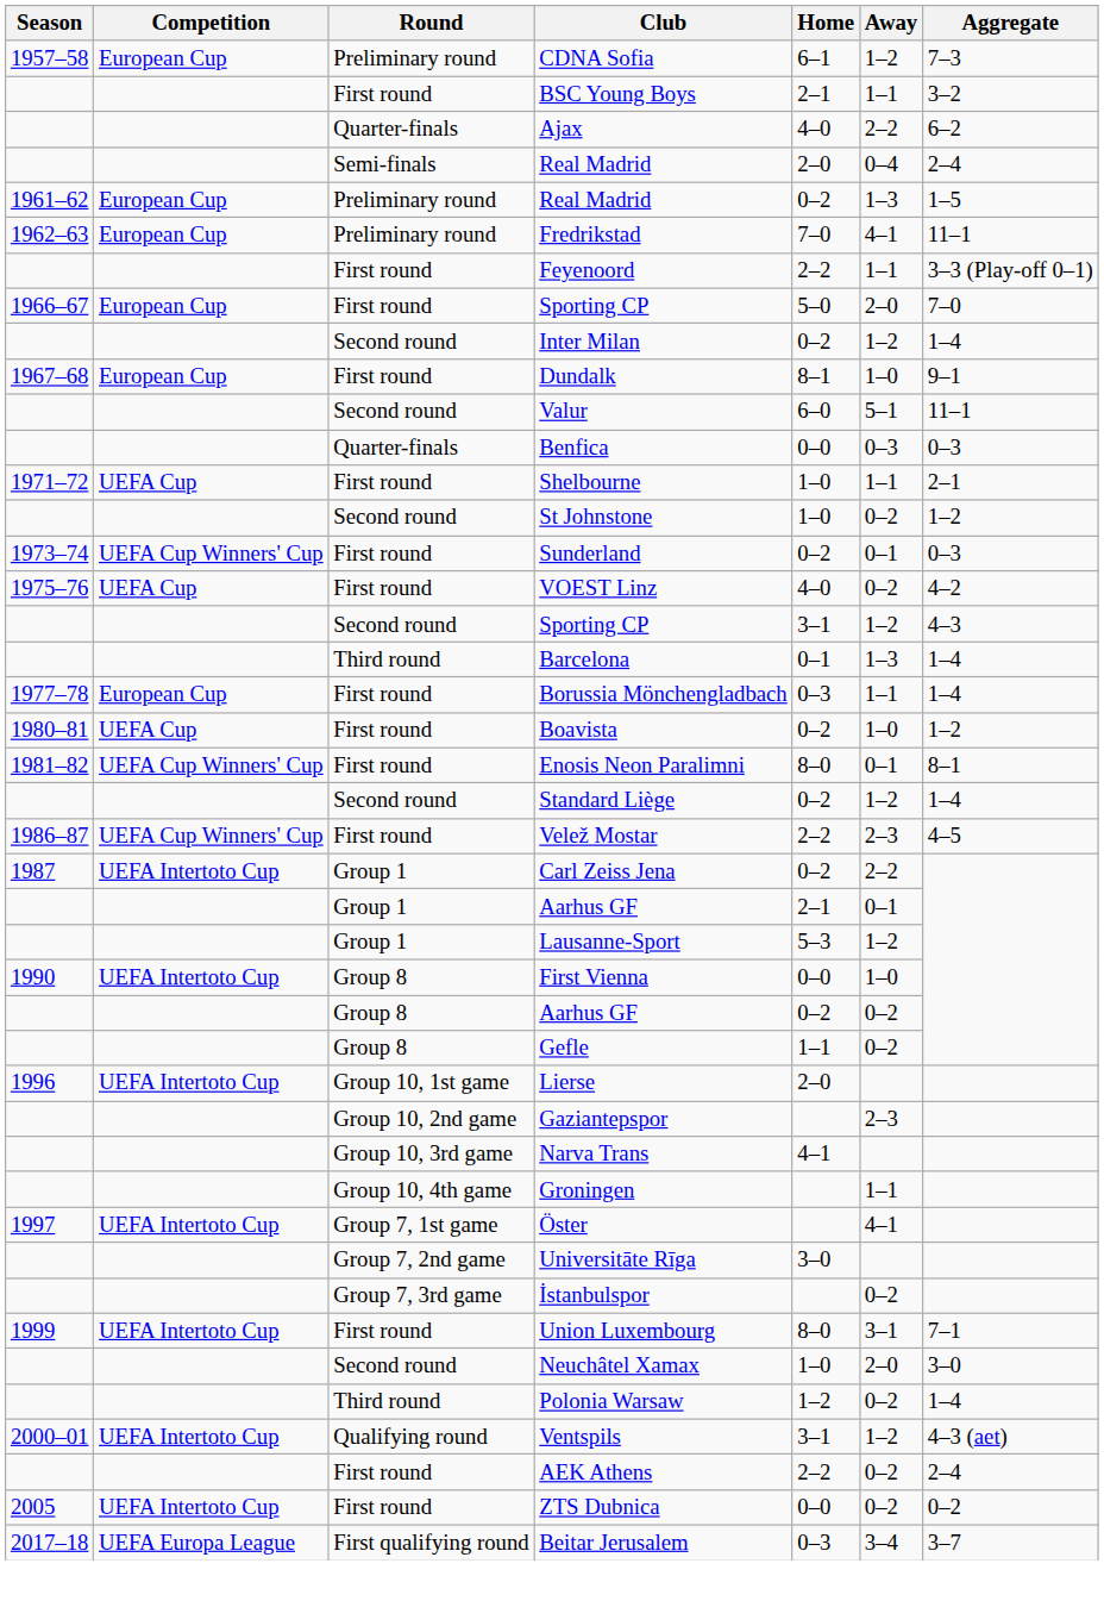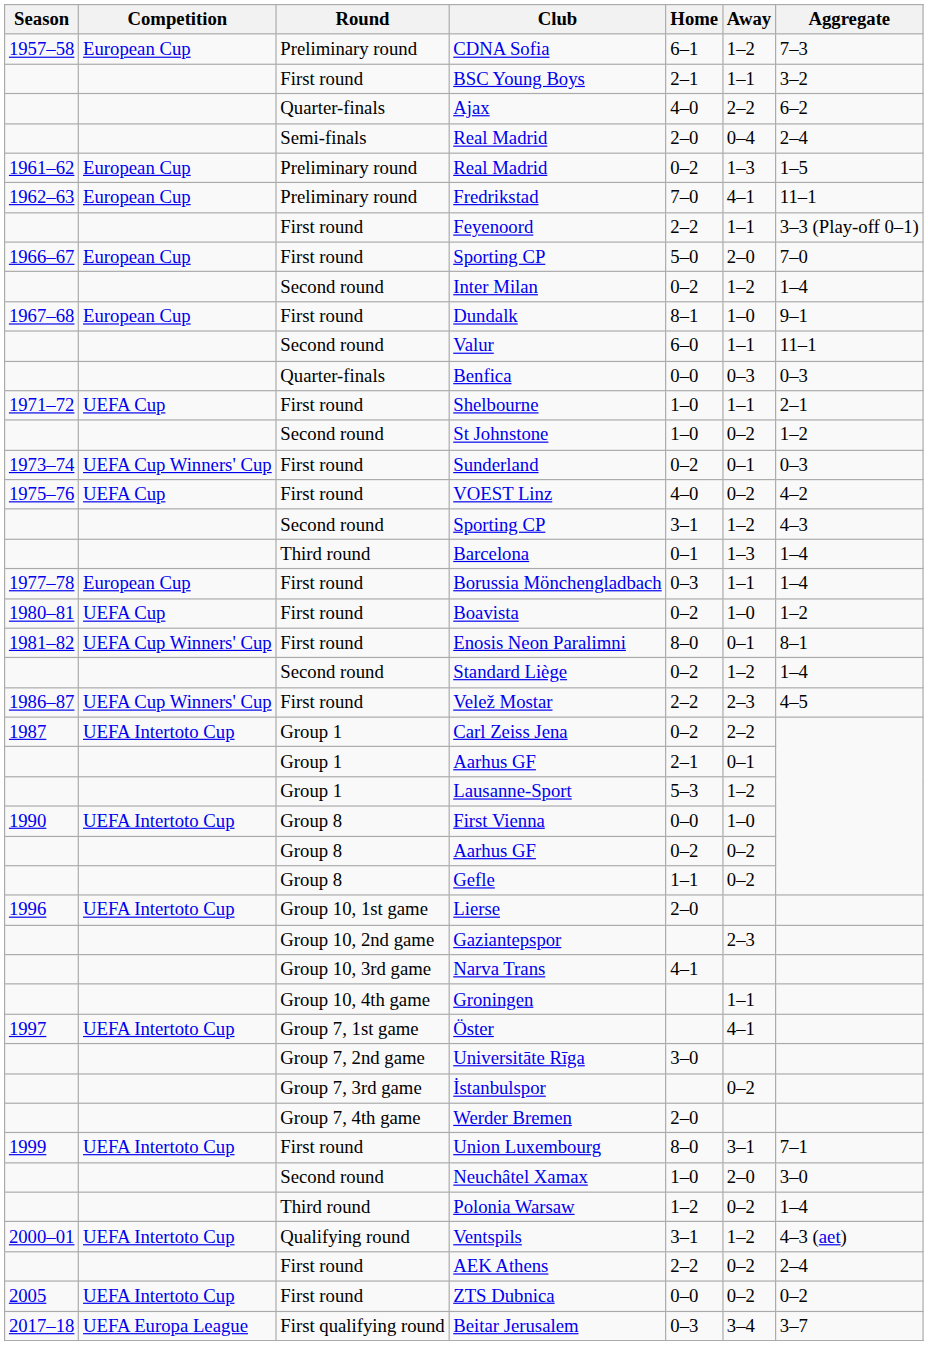Valur | Away: 5–1 -> 1–1
+ row: Group 7, 4th game | Werder Bremen | 2–0
